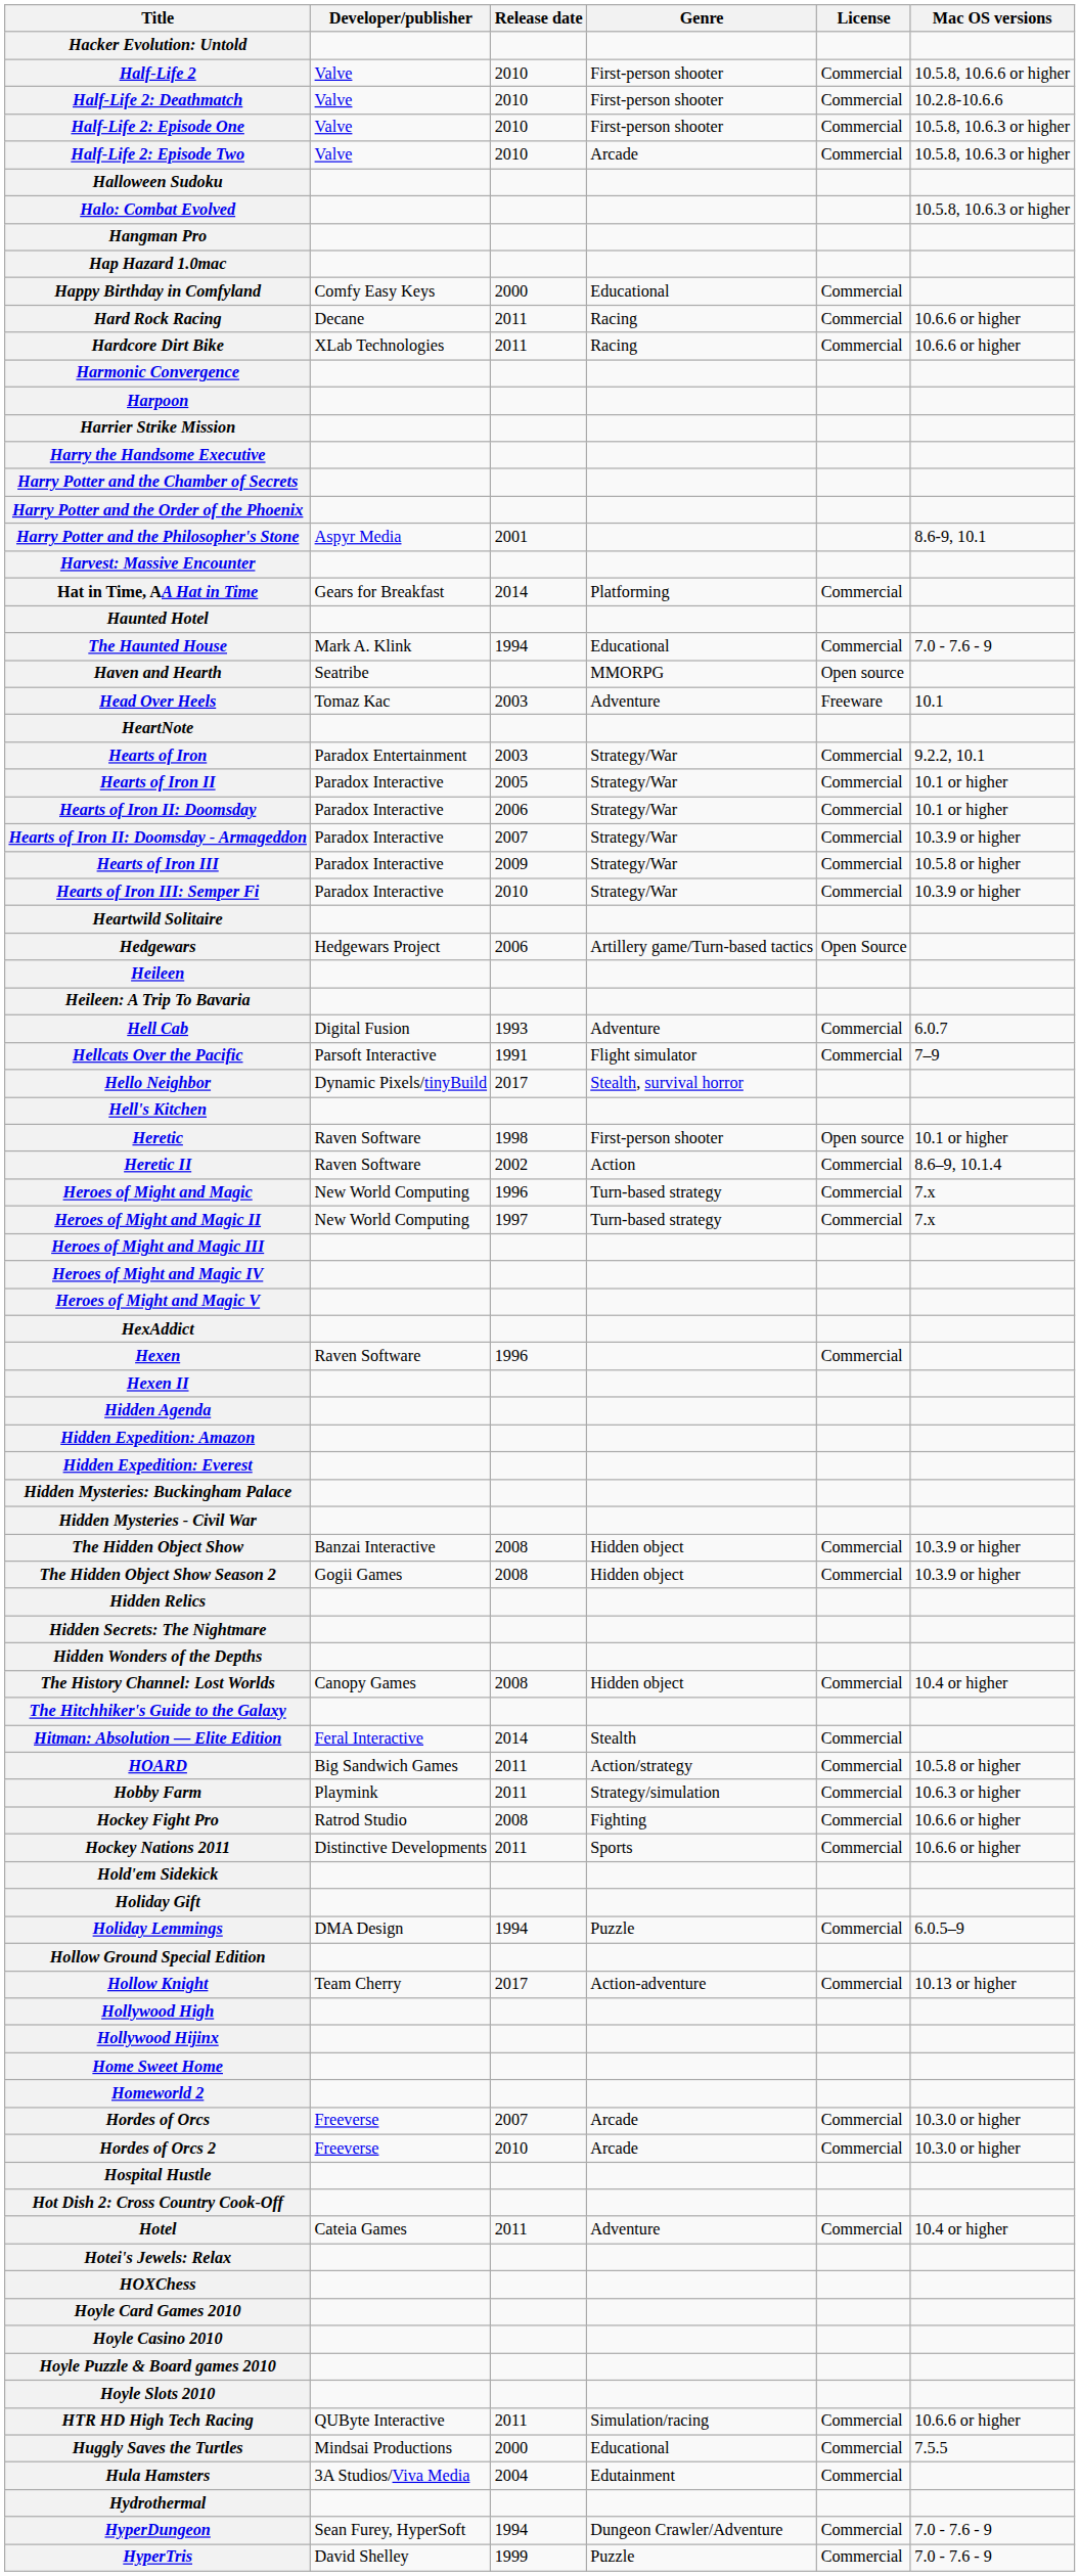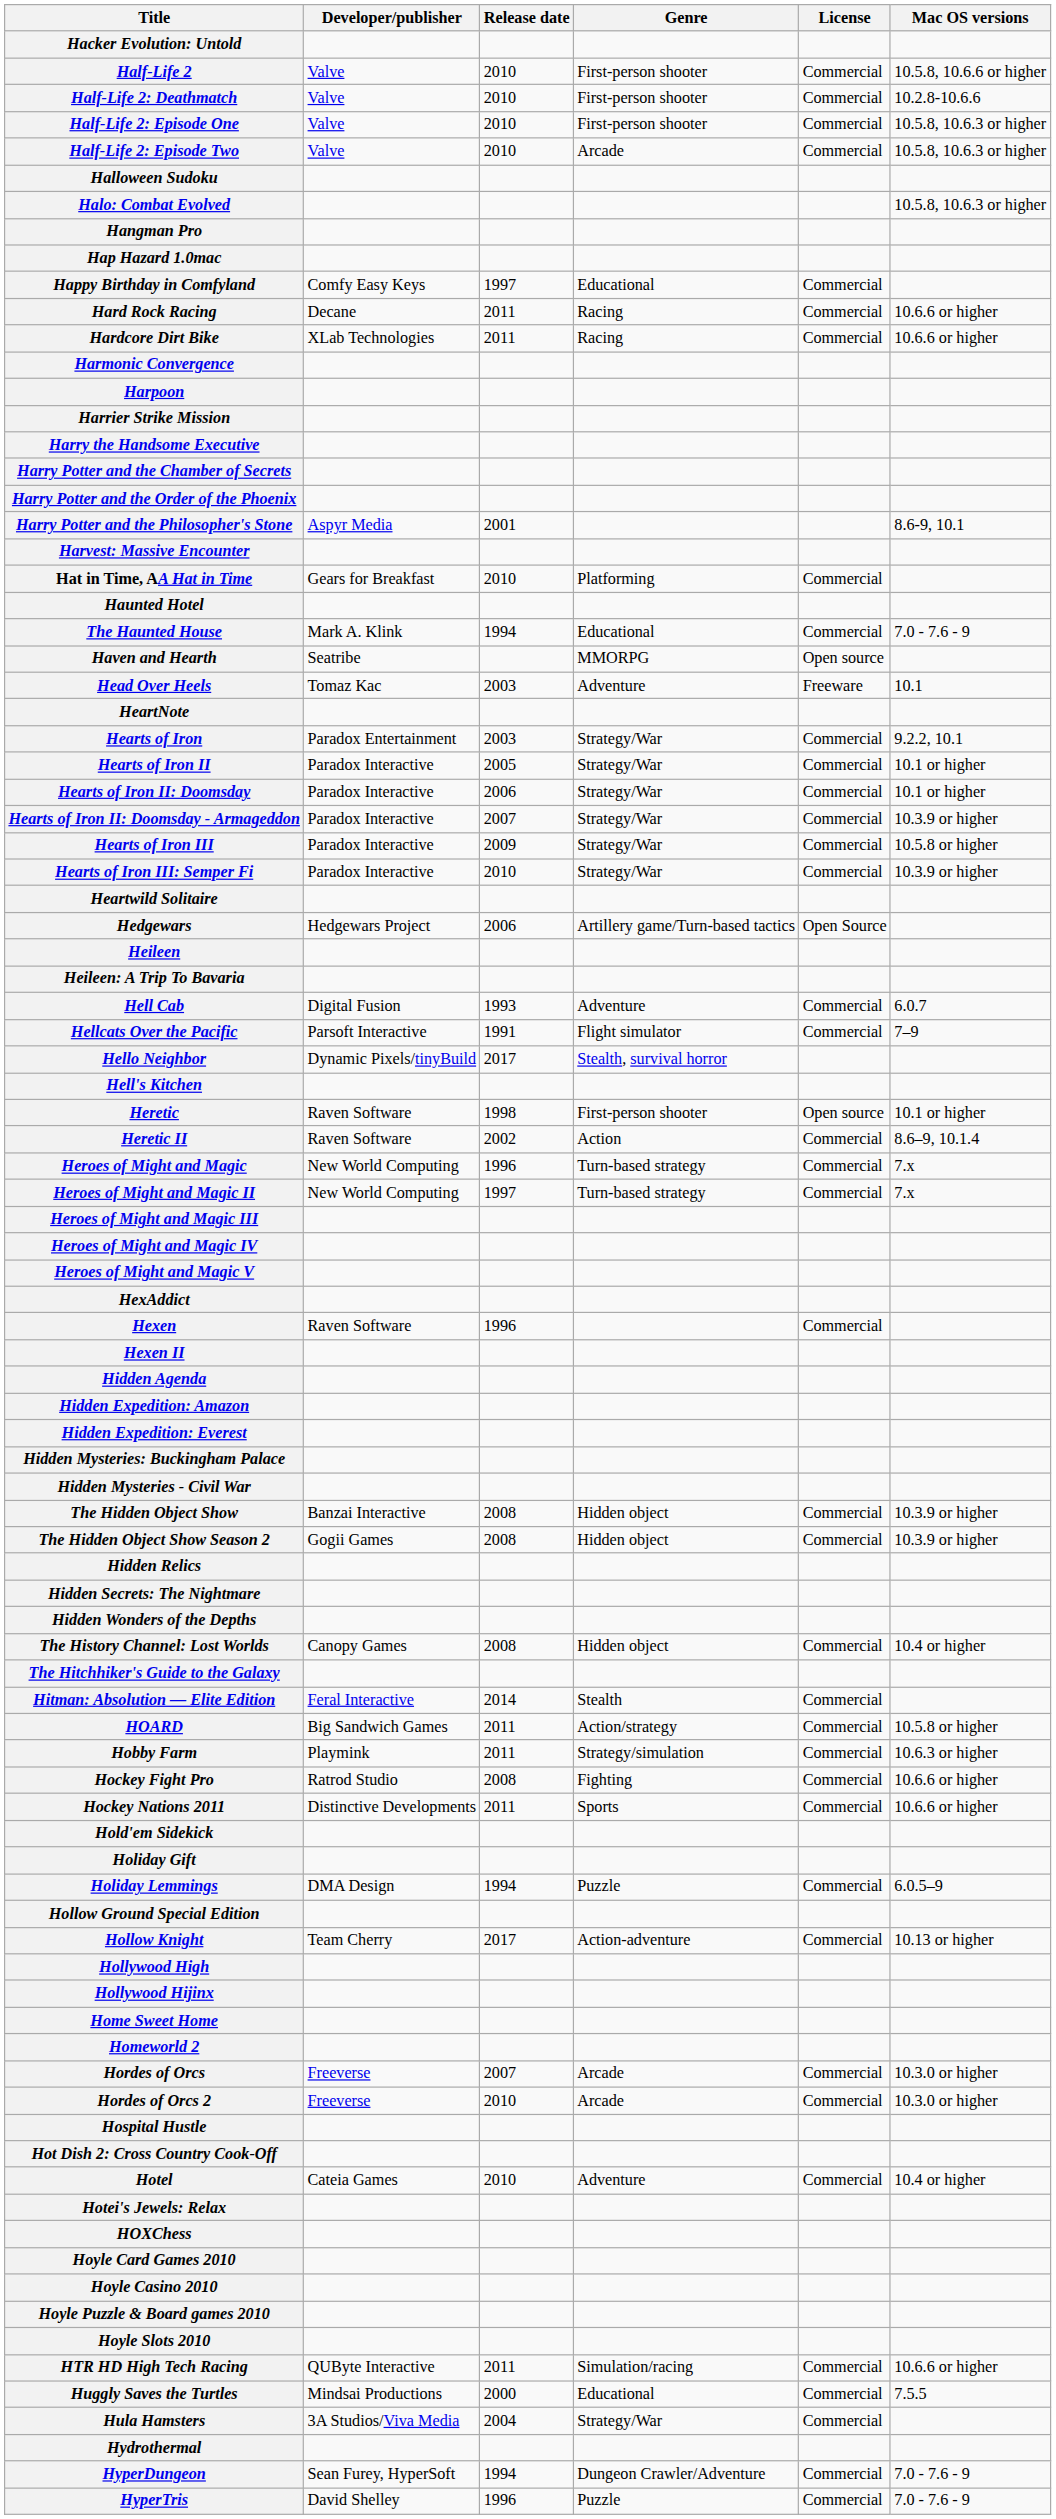Happy Birthday in Comfyland | Release date: 2000 -> 1997
Hat in Time, AA Hat in Time | Release date: 2014 -> 2010
Hotel | Release date: 2011 -> 2010
Hula Hamsters | Genre: Edutainment -> Strategy/War
HyperTris | Release date: 1999 -> 1996
